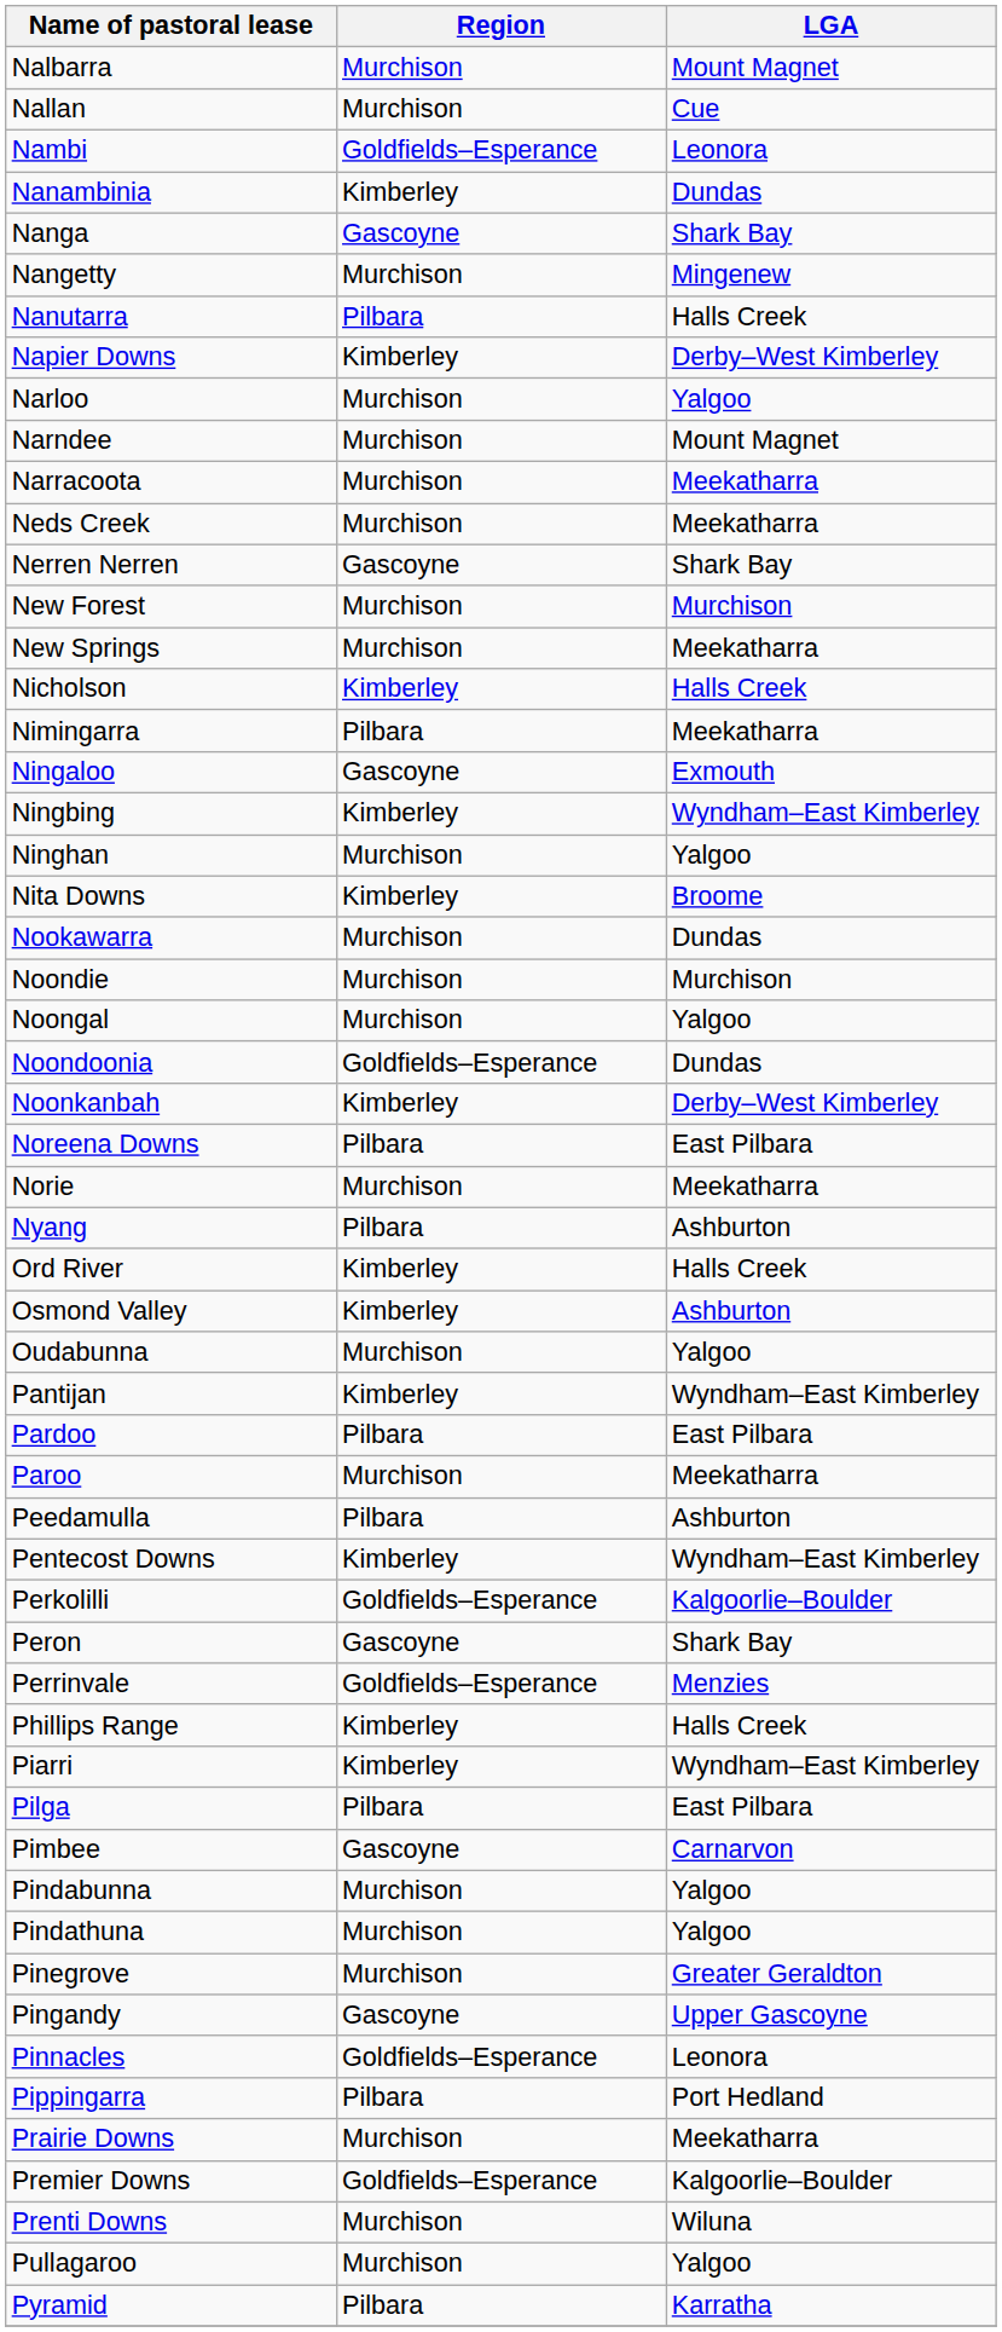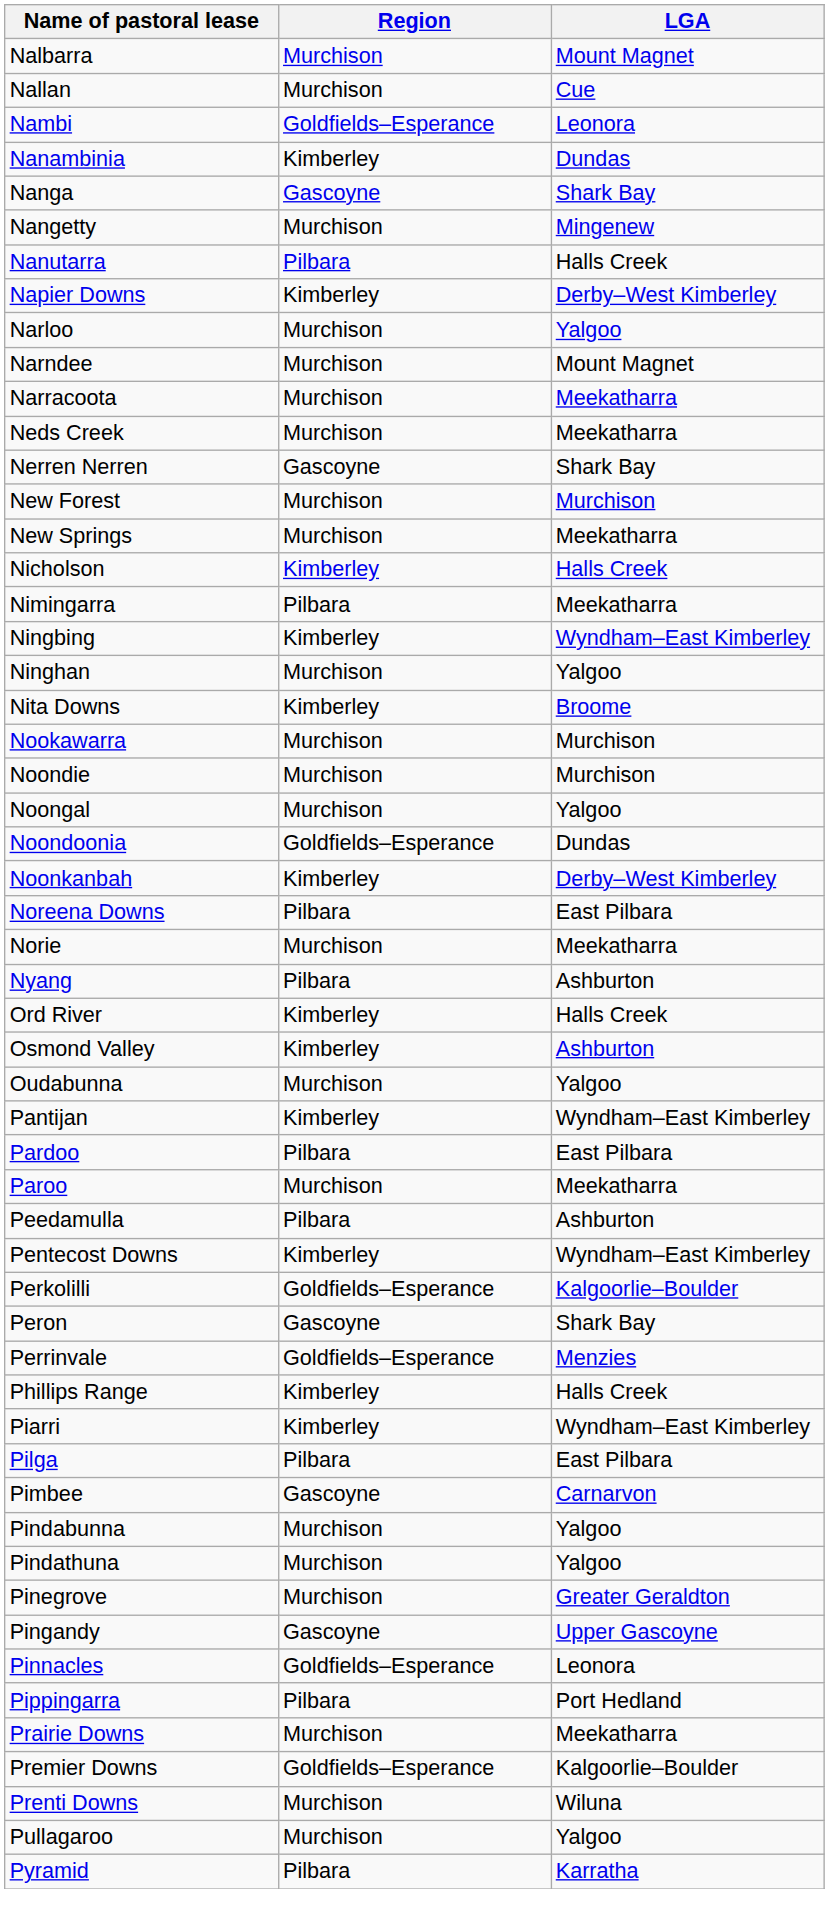- row: Ningaloo | Gascoyne | Exmouth
Nookawarra | LGA: Dundas -> Murchison
